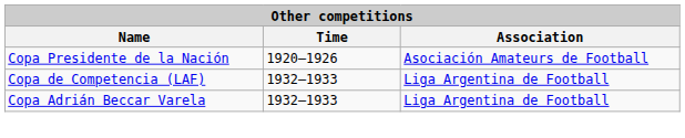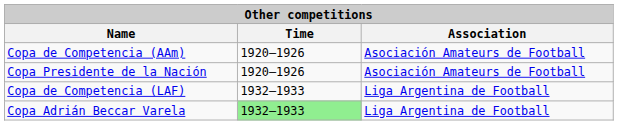+ row: Copa de Competencia (AAm) | 1920–1926 | Asociación Amateurs de Football
Copa Adrián Beccar Varela | Time: no background -> lightgreen background
